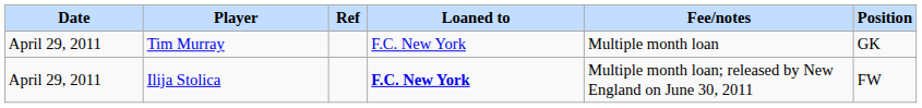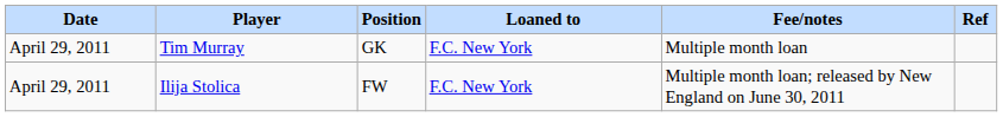columns swapped: Position <-> Ref
Ilija Stolica | Loaned to: bold -> normal
